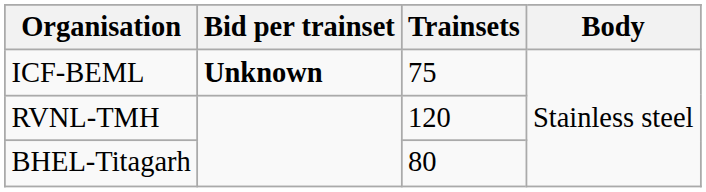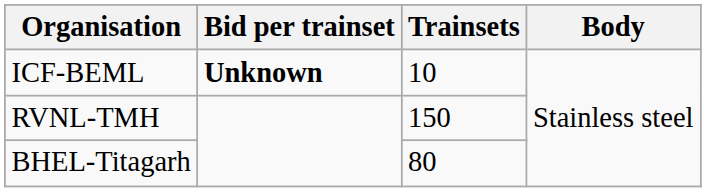ICF-BEML | Trainsets: 75 -> 10
RVNL-TMH | Trainsets: 120 -> 150
